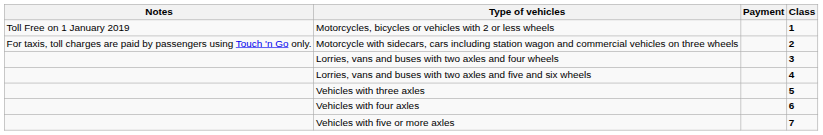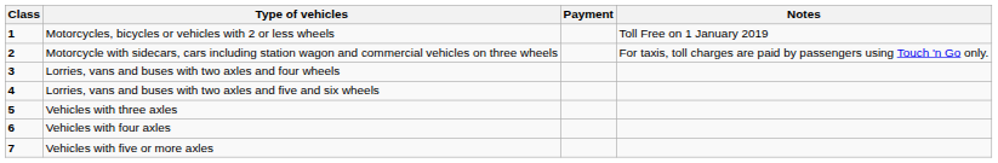columns swapped: Class <-> Notes
